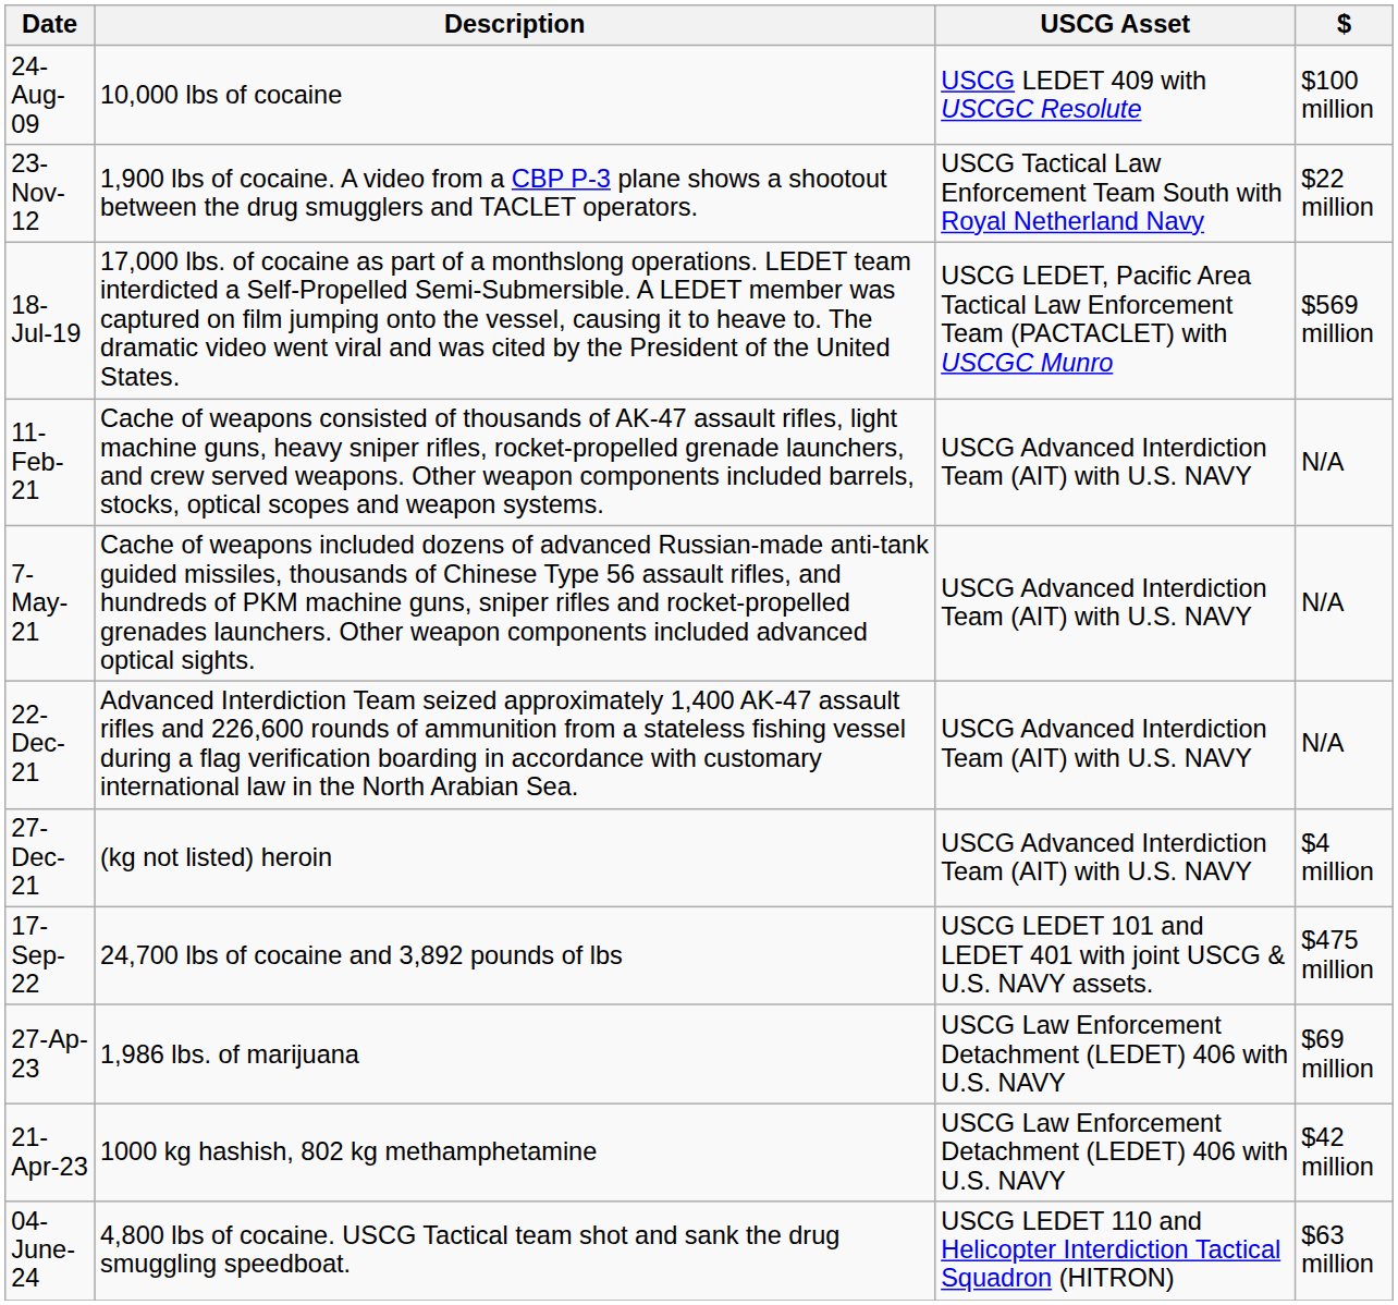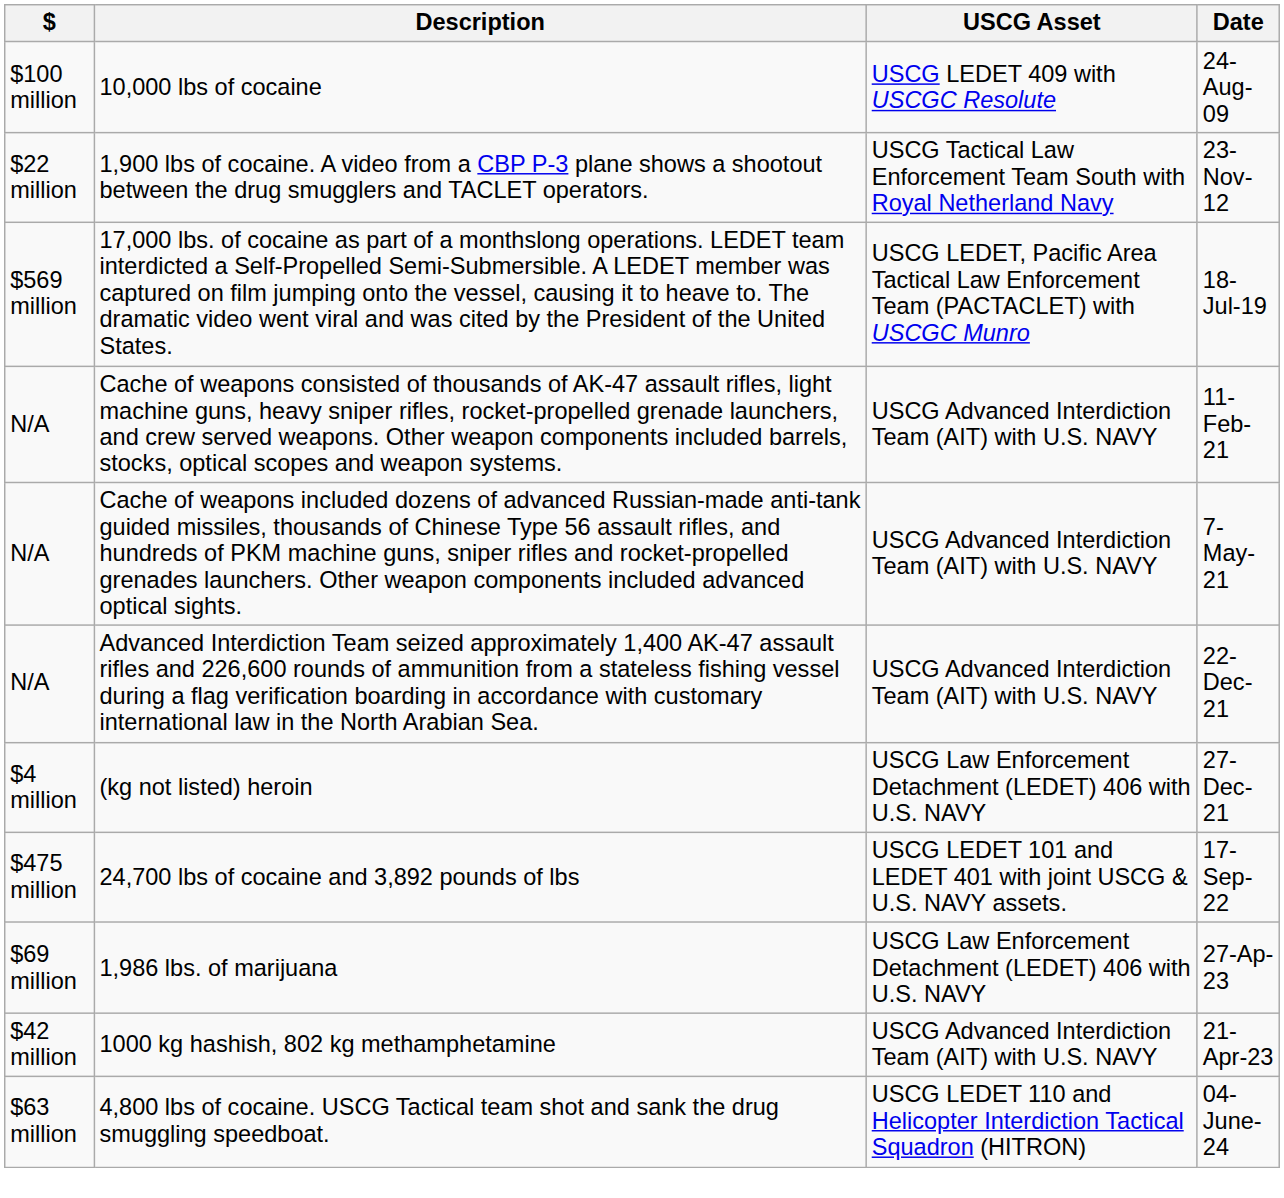columns swapped: $ <-> Date
(kg not listed) heroin | USCG Asset: USCG Advanced Interdiction Team (AIT) with U.S. NAVY -> USCG Law Enforcement Detachment (LEDET) 406 with U.S. NAVY
1000 kg hashish, 802 kg methamphetamine | USCG Asset: USCG Law Enforcement Detachment (LEDET) 406 with U.S. NAVY -> USCG Advanced Interdiction Team (AIT) with U.S. NAVY
